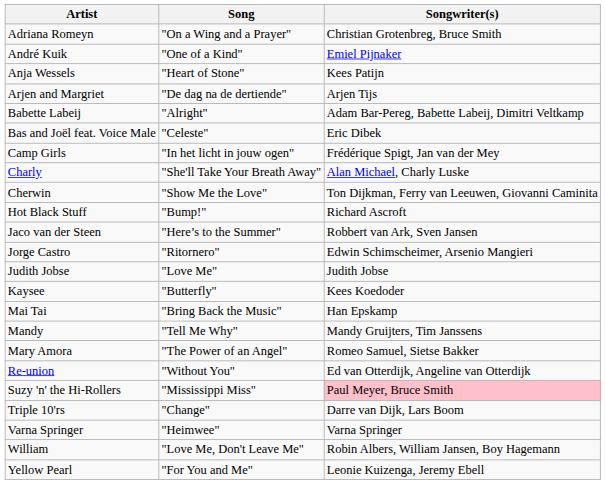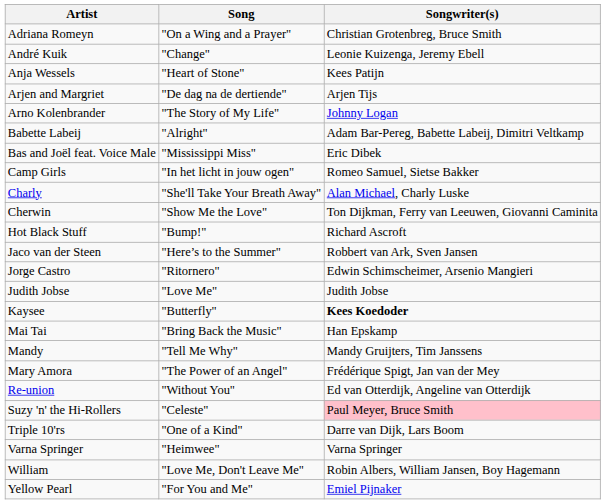André Kuik | Song: "One of a Kind" -> "Change"
André Kuik | Songwriter(s): Emiel Pijnaker -> Leonie Kuizenga, Jeremy Ebell
+ row: Arno Kolenbrander | "The Story of My Life" | Johnny Logan
Bas and Joël feat. Voice Male | Song: "Celeste" -> "Mississippi Miss"
Camp Girls | Songwriter(s): Frédérique Spigt, Jan van der Mey -> Romeo Samuel, Sietse Bakker
Kaysee | Songwriter(s): normal -> bold
Mary Amora | Songwriter(s): Romeo Samuel, Sietse Bakker -> Frédérique Spigt, Jan van der Mey
Suzy 'n' the Hi-Rollers | Song: "Mississippi Miss" -> "Celeste"
Triple 10'rs | Song: "Change" -> "One of a Kind"
Yellow Pearl | Songwriter(s): Leonie Kuizenga, Jeremy Ebell -> Emiel Pijnaker
